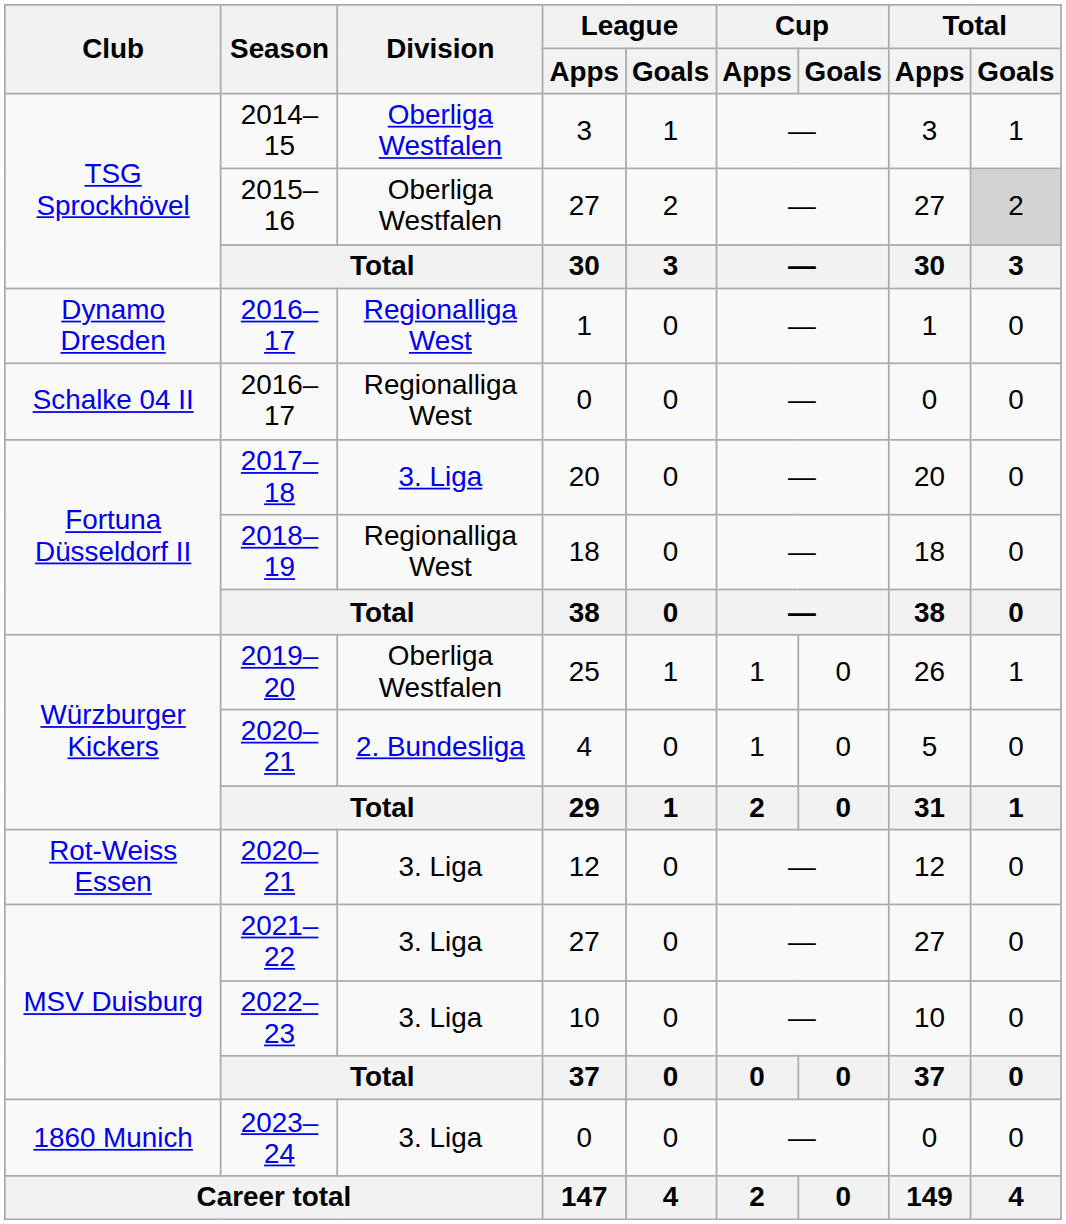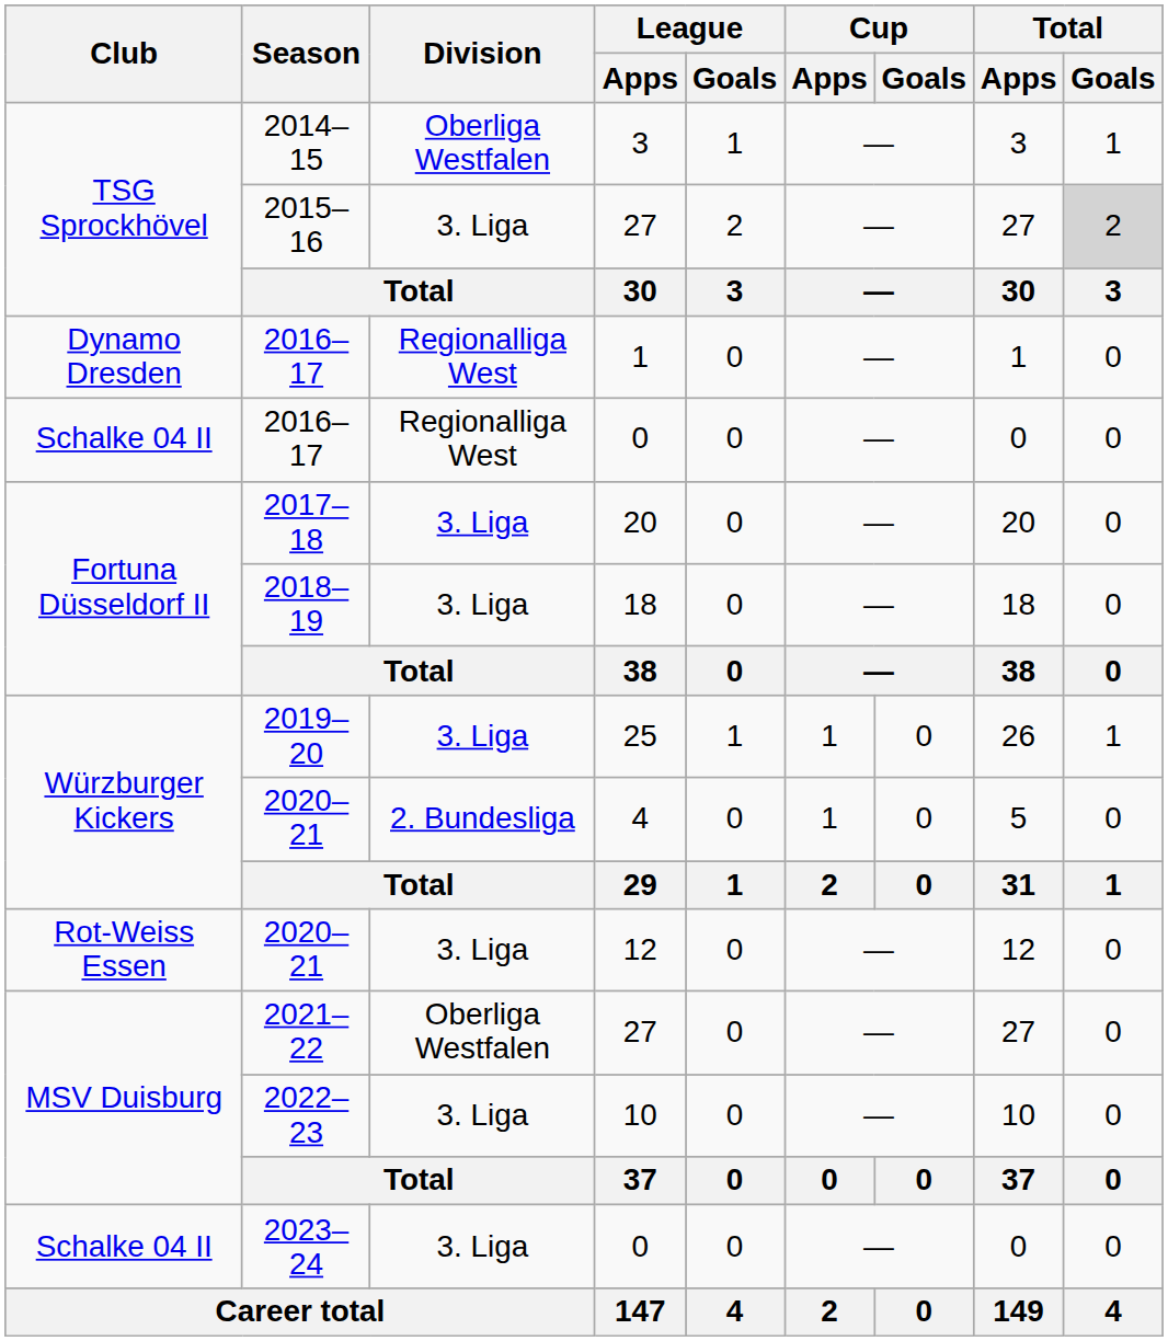2015–16 | Division: Oberliga Westfalen -> 3. Liga
2018–19 | Division: Regionalliga West -> 3. Liga
2019–20 | Division: Oberliga Westfalen -> 3. Liga
2021–22 | Division: 3. Liga -> Oberliga Westfalen
2023–24 | Club: 1860 Munich -> Schalke 04 II
